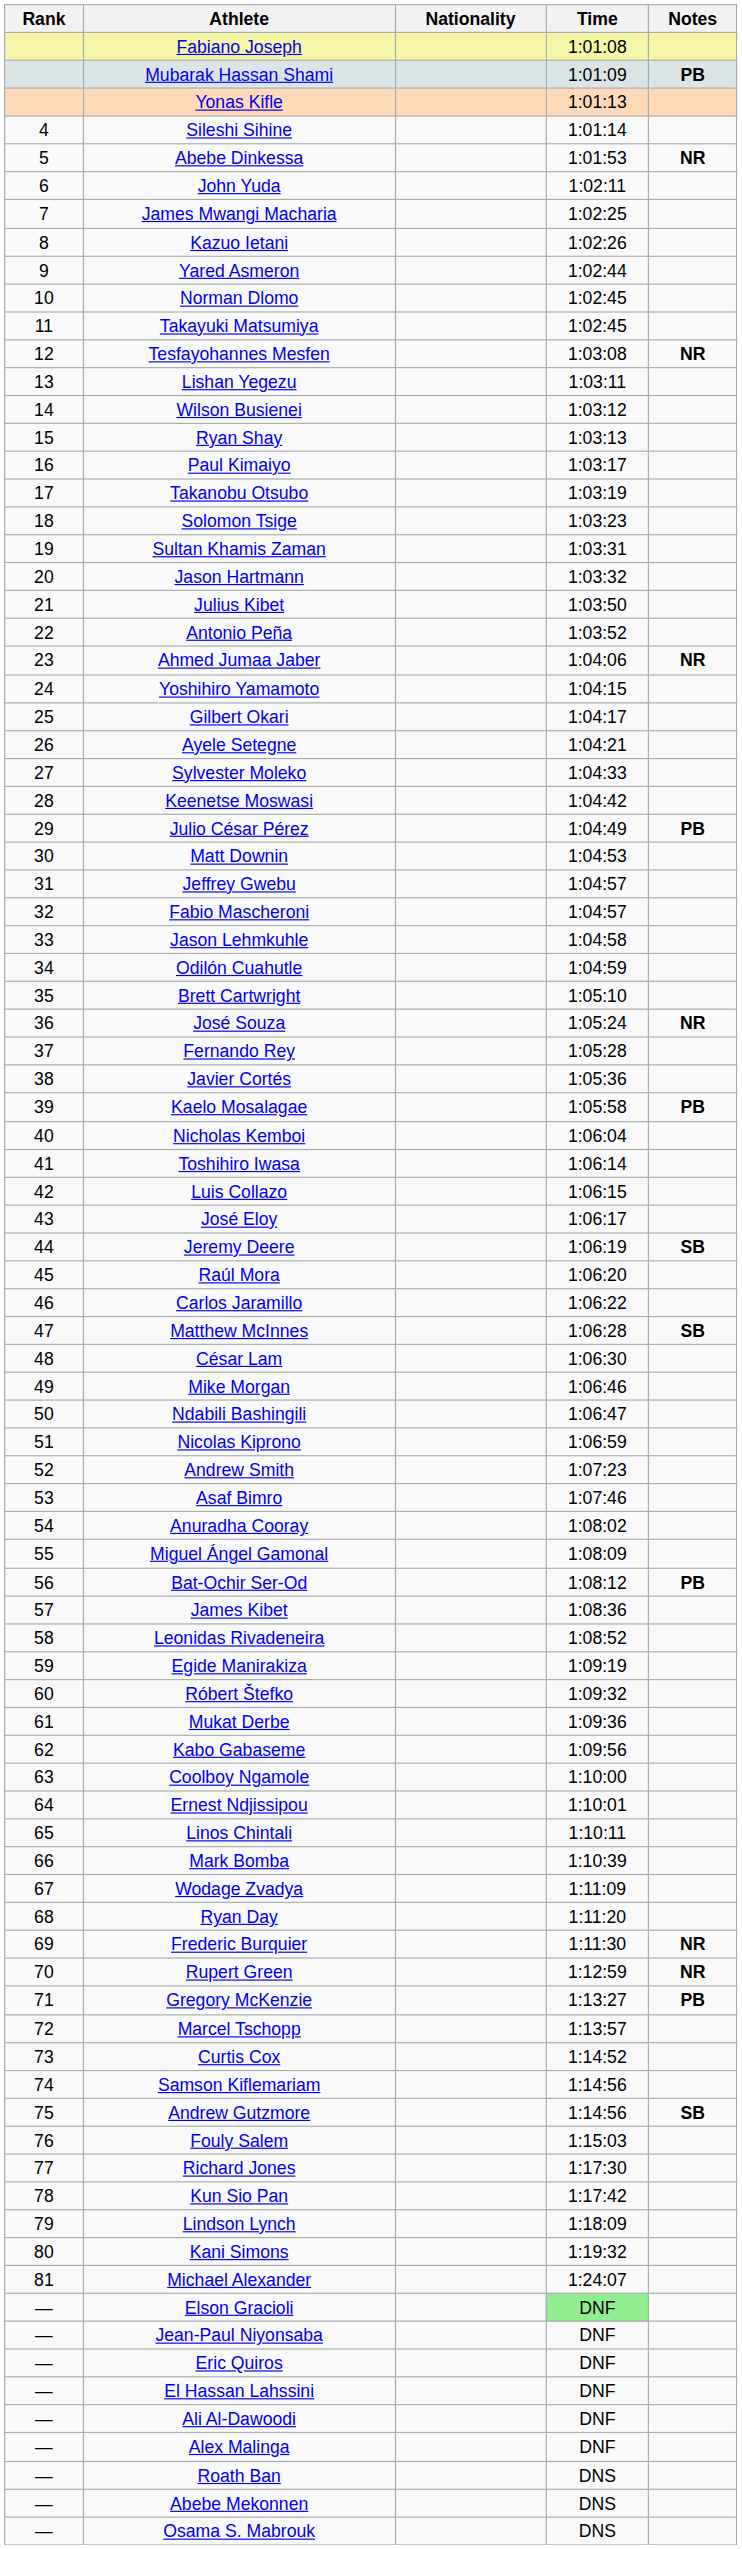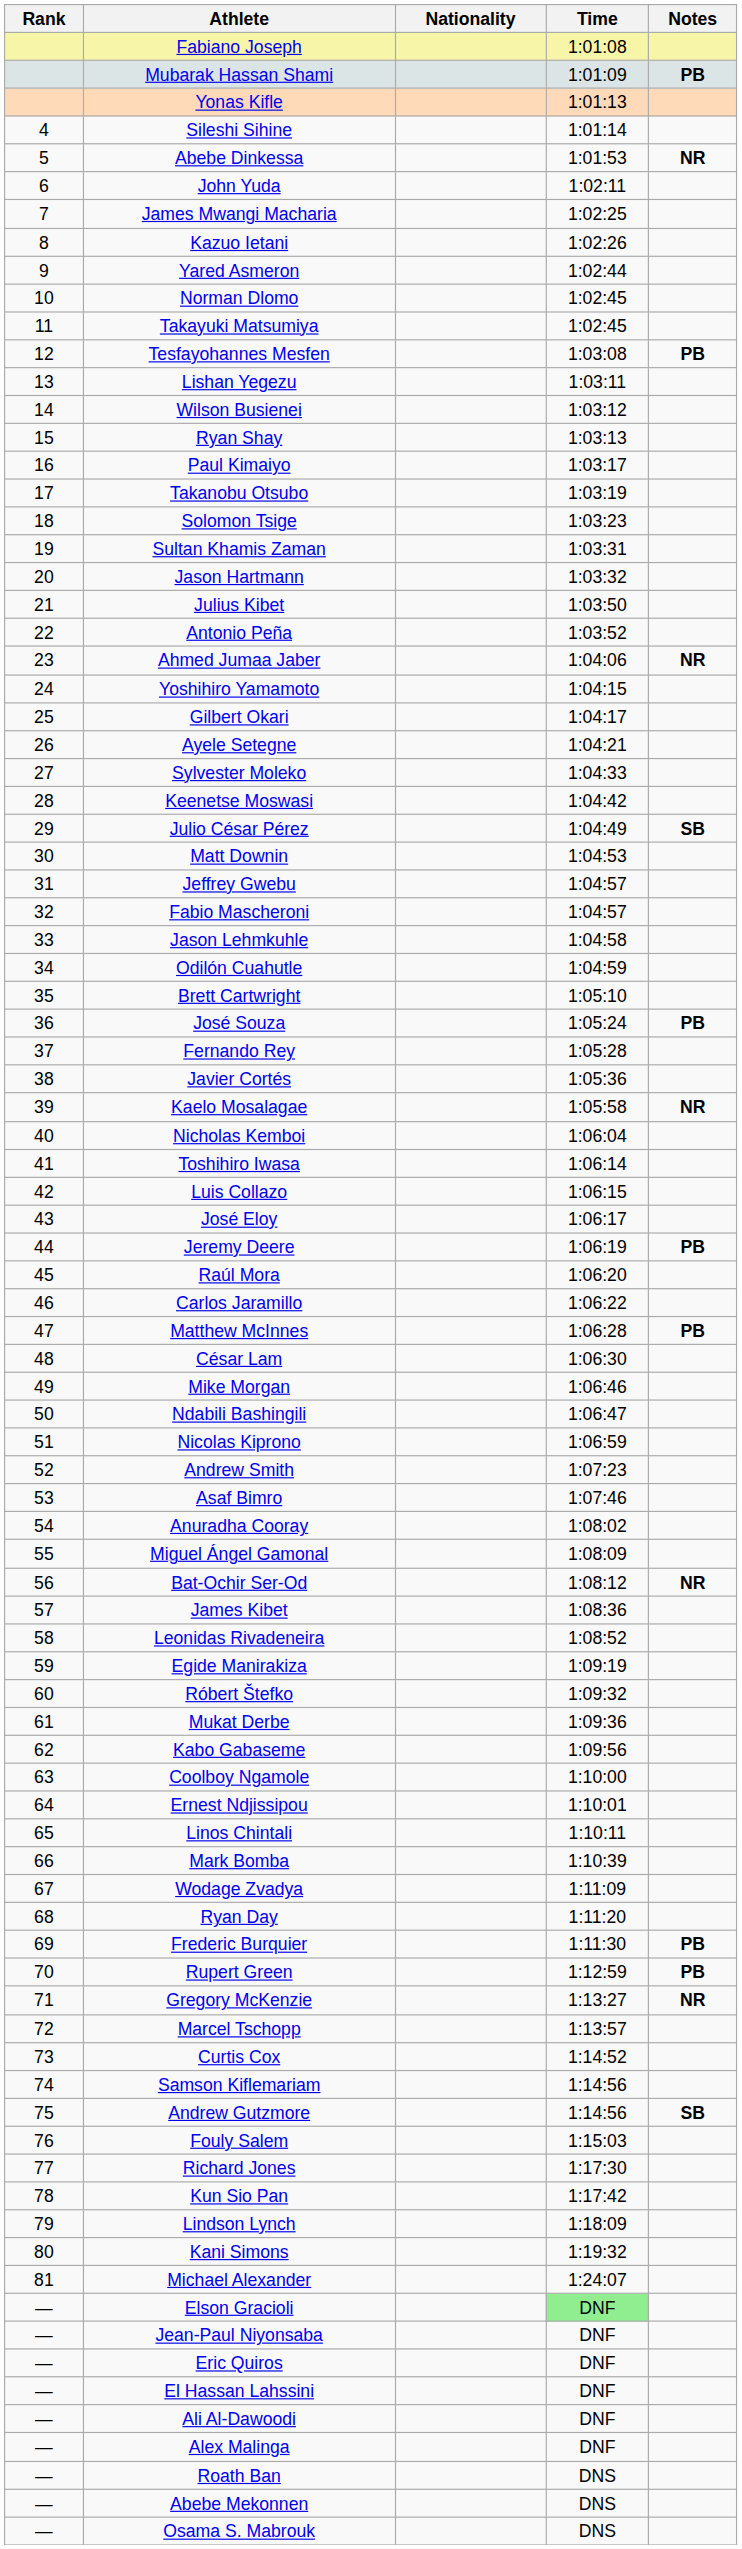Tesfayohannes Mesfen | Notes: NR -> PB
Julio César Pérez | Notes: PB -> SB
José Souza | Notes: NR -> PB
Kaelo Mosalagae | Notes: PB -> NR
Jeremy Deere | Notes: SB -> PB
Matthew McInnes | Notes: SB -> PB
Bat-Ochir Ser-Od | Notes: PB -> NR
Frederic Burquier | Notes: NR -> PB
Rupert Green | Notes: NR -> PB
Gregory McKenzie | Notes: PB -> NR
